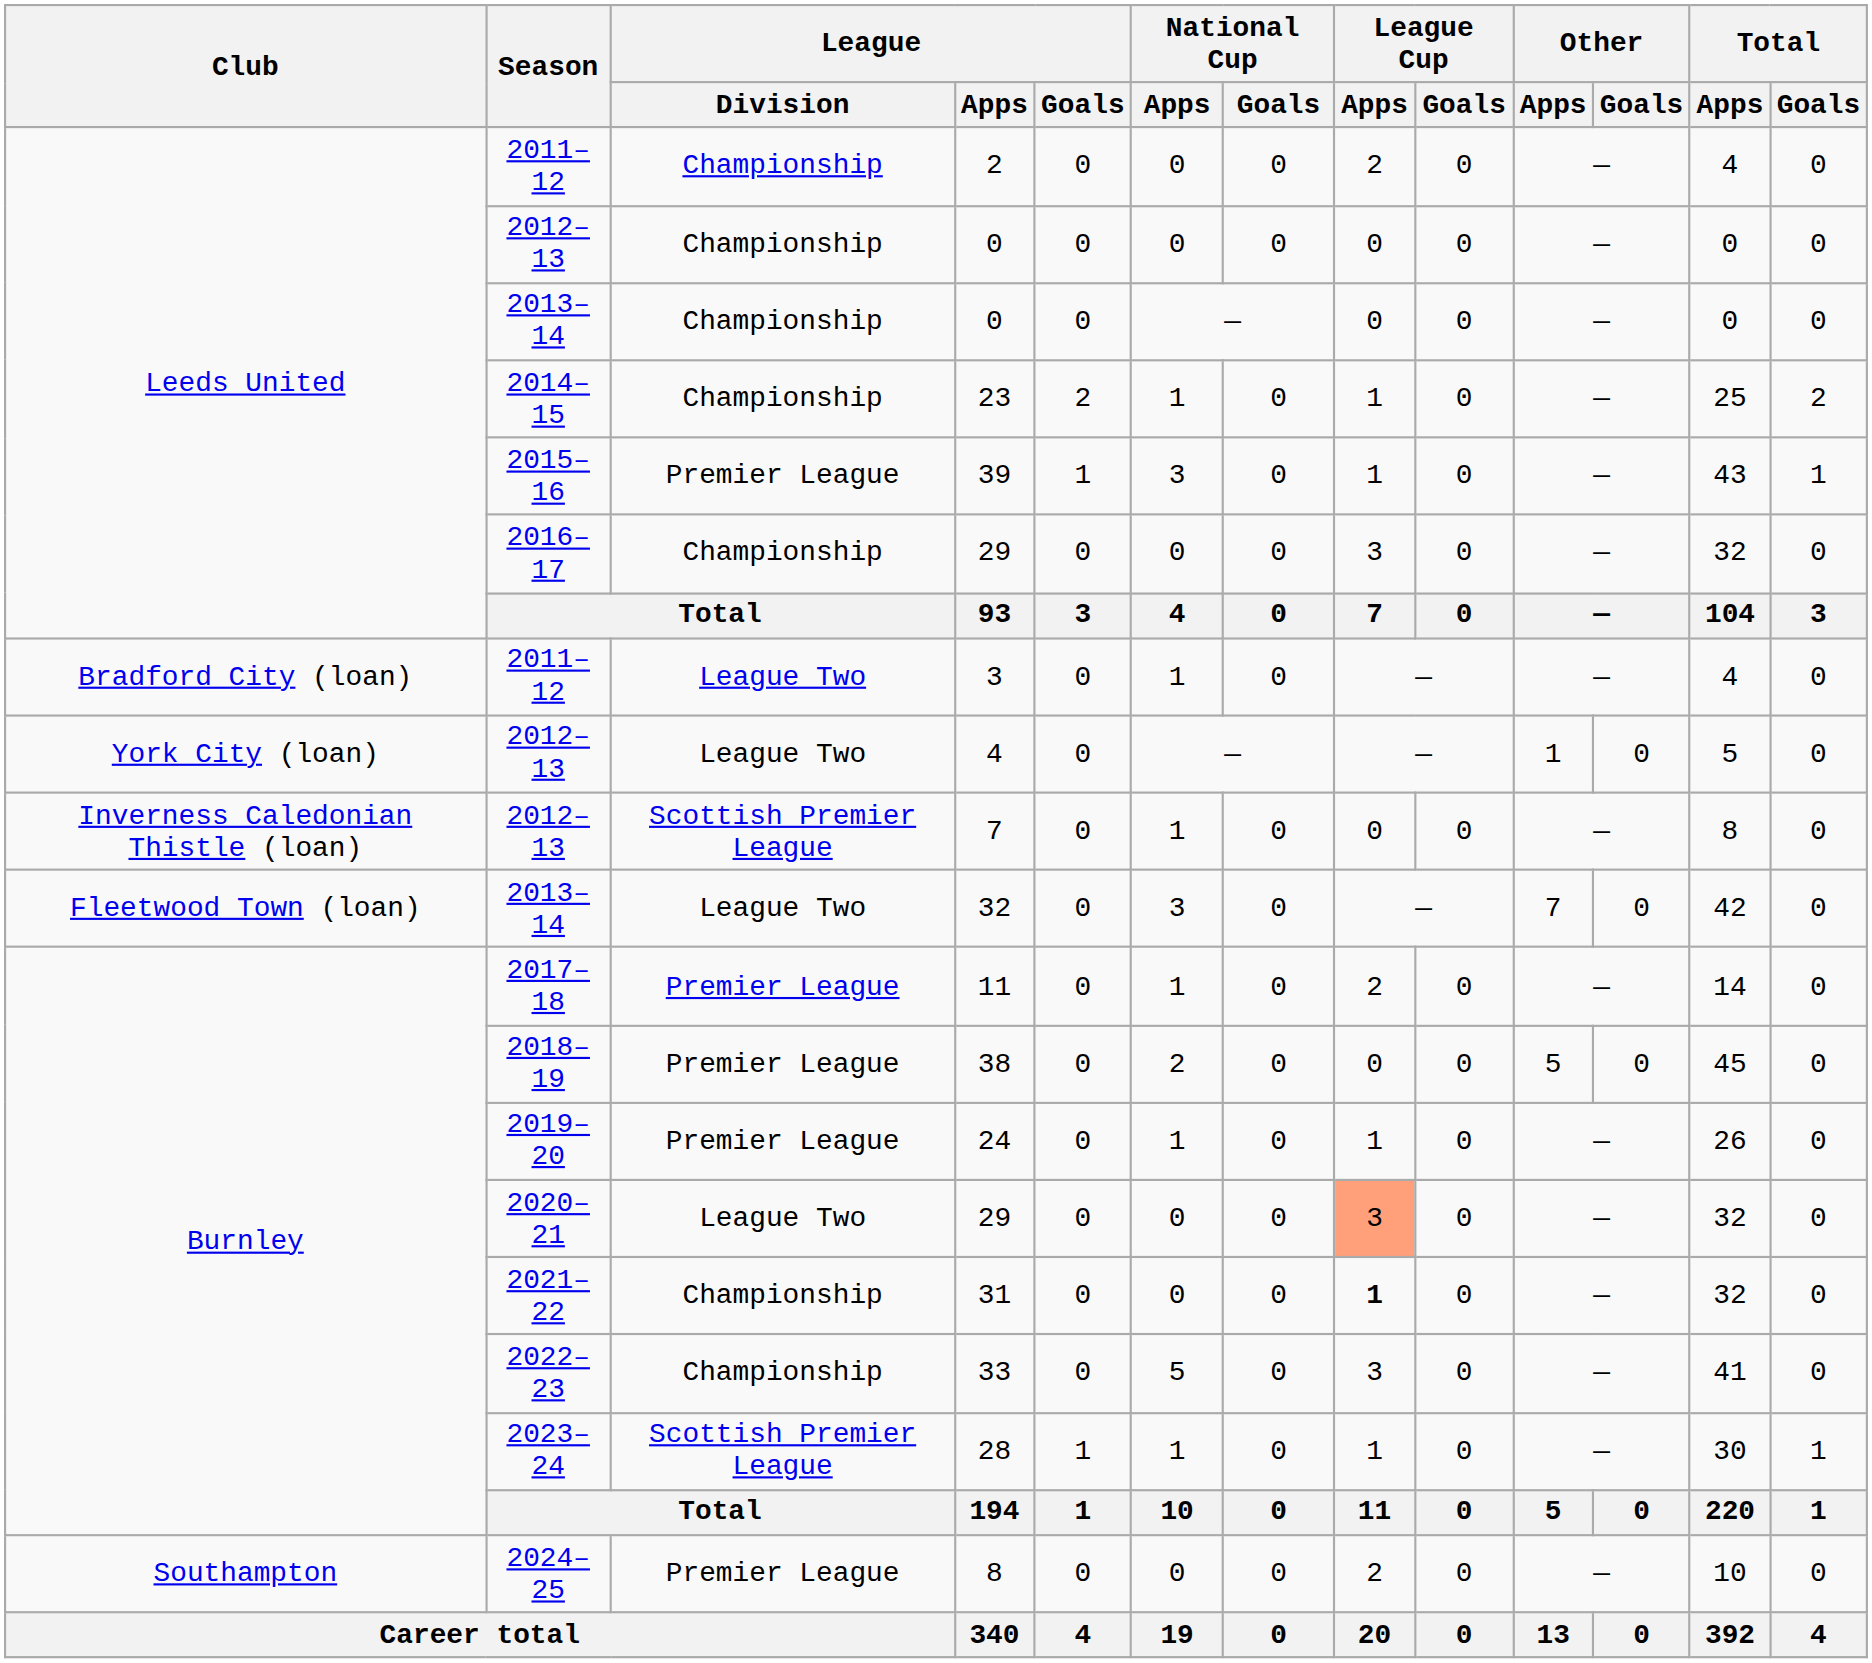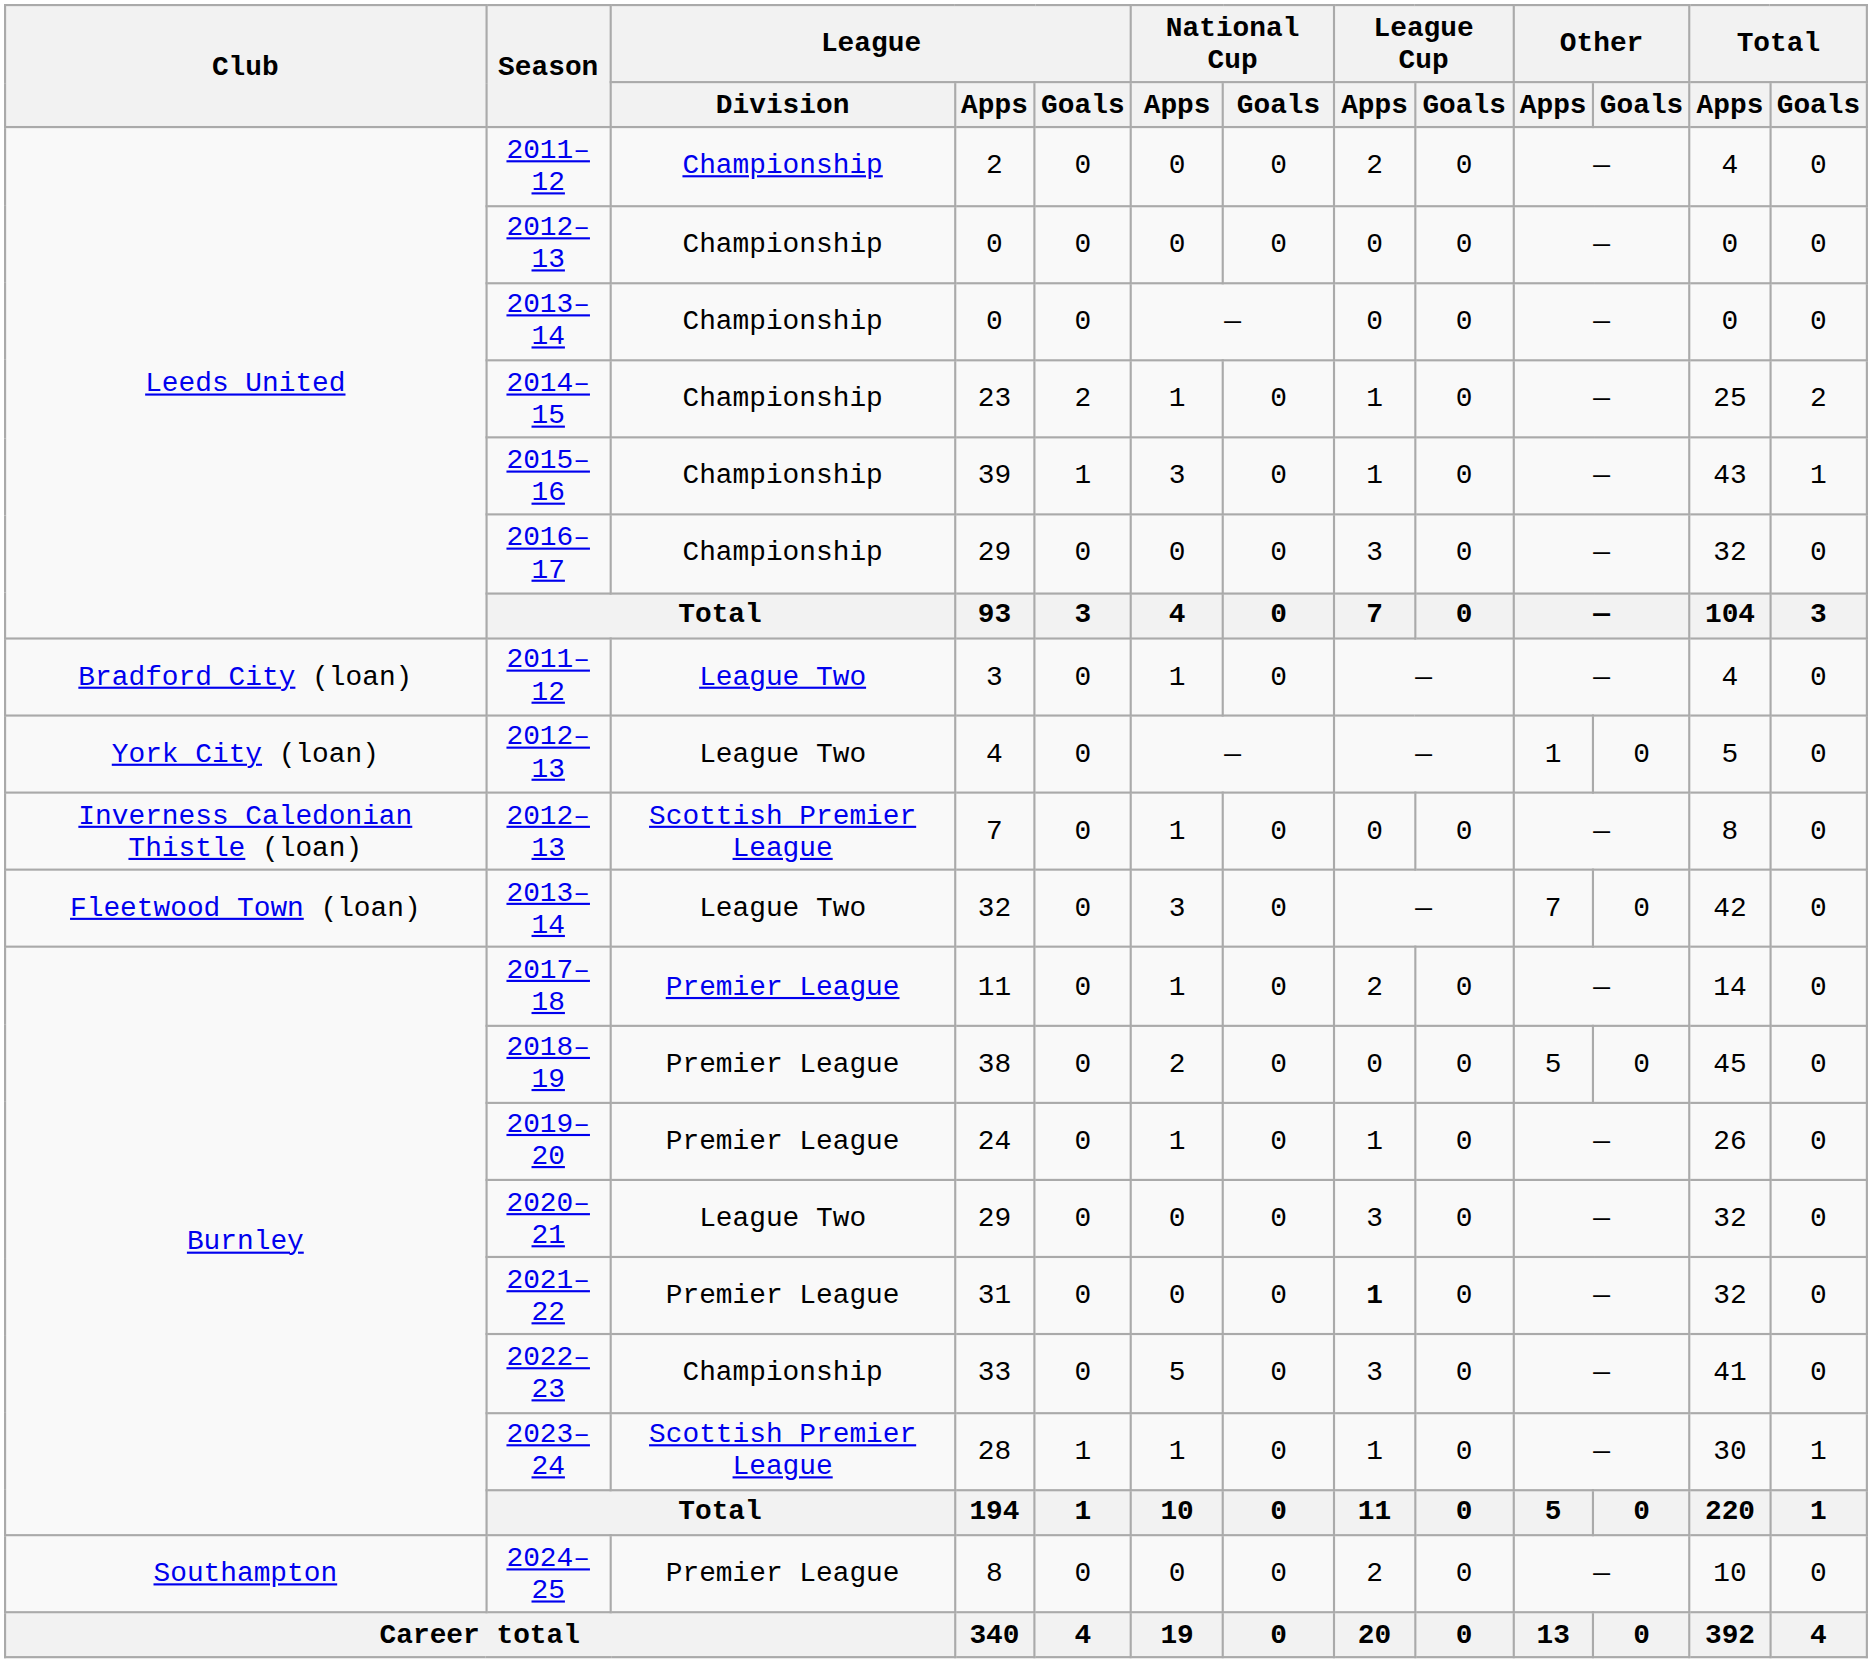39 | League / Division: Premier League -> Championship
2020–21 / 29 | League Cup / Apps: lightsalmon background -> no background
31 | League / Division: Championship -> Premier League
